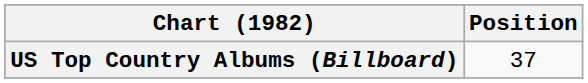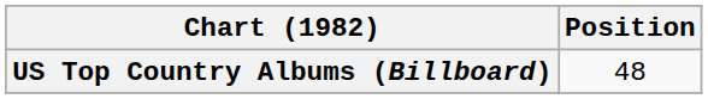US Top Country Albums (Billboard) | Position: 37 -> 48
